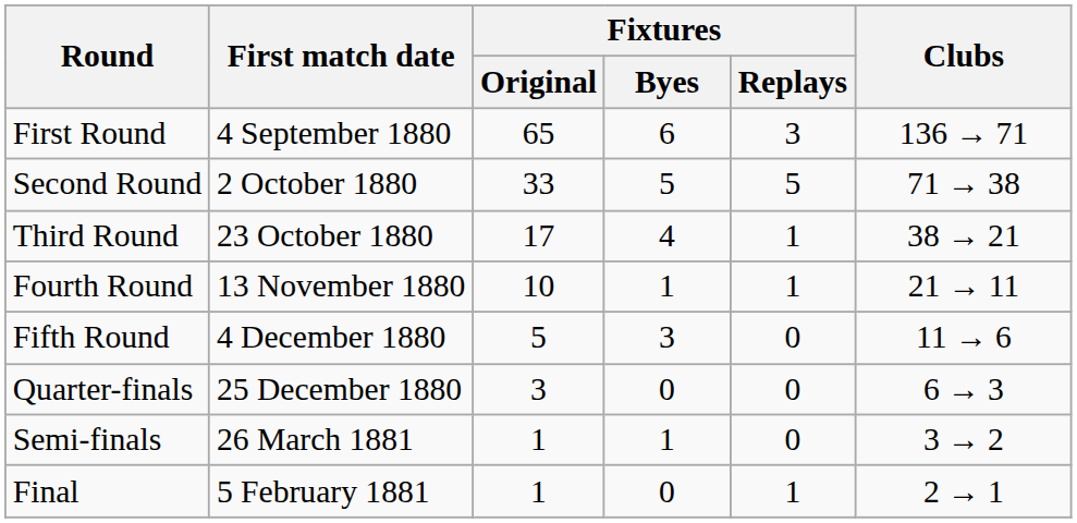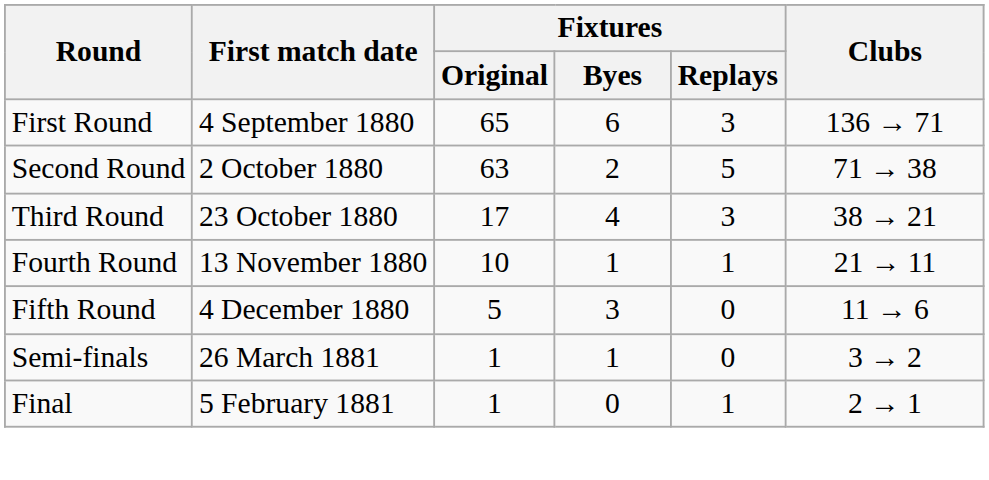Second Round | Fixtures / Original: 33 -> 63
Second Round | Fixtures / Byes: 5 -> 2
Third Round | Fixtures / Replays: 1 -> 3
- row: Quarter-finals | 25 December 1880 | 3 | 0 | 0 | 6 → 3
